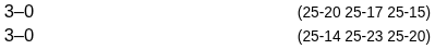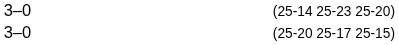rows swapped: (25-14 25-23 25-20) <-> (25-20 25-17 25-15)
